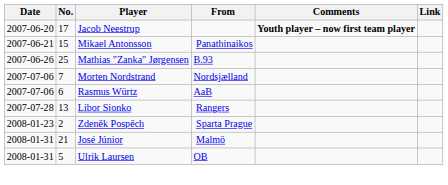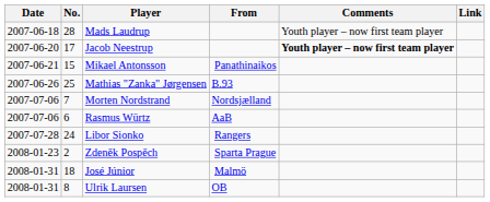+ row: 2007-06-18 | 28 | Mads Laudrup | Youth player – now first team player
Libor Sionko | No.: 13 -> 24
José Júnior | No.: 21 -> 18
Ulrik Laursen | No.: 5 -> 8
